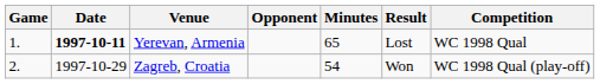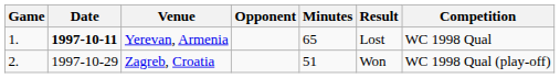Zagreb, Croatia | Minutes: 54 -> 51
